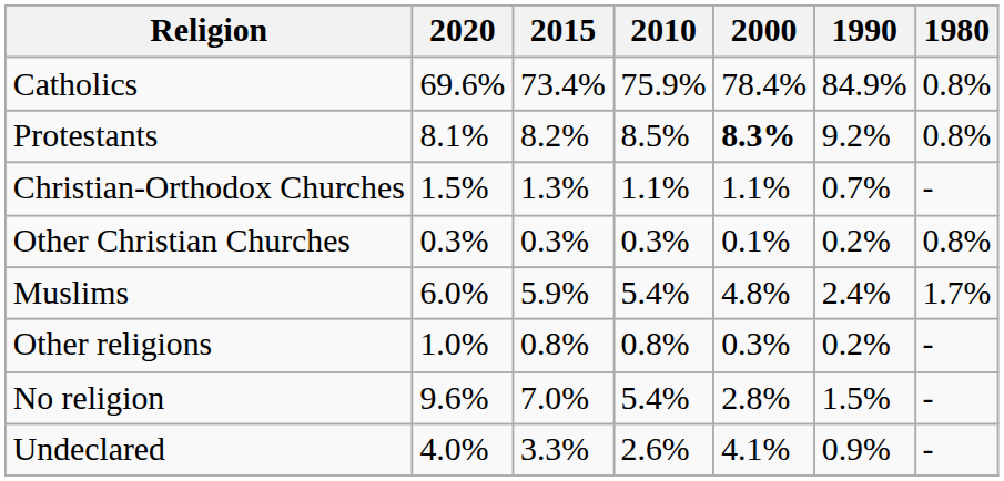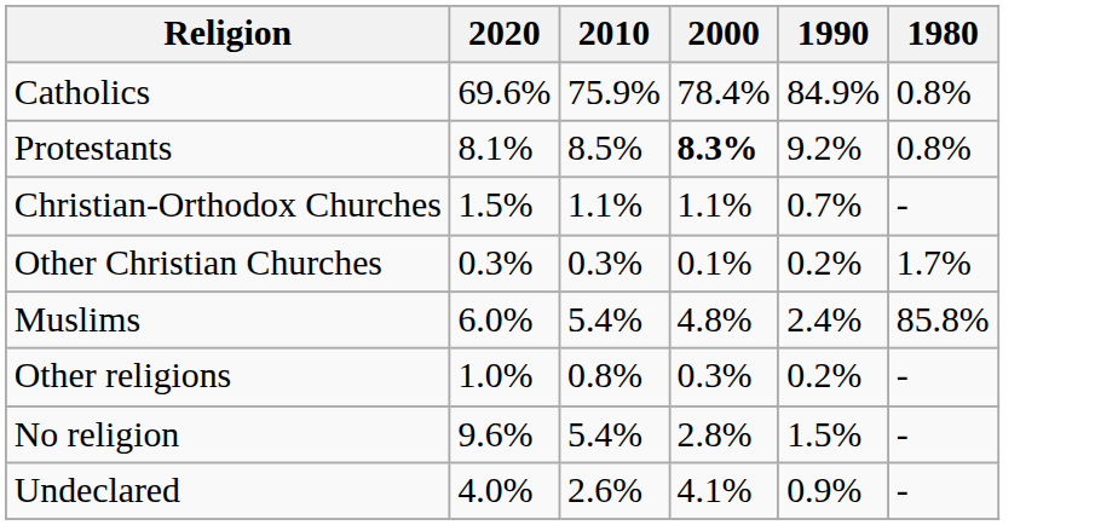- column: 2015 | 73.4% | 8.2% | 1.3% | 0.3% | 5.9% | 0.8% | 7.0% | 3.3%
Other Christian Churches | 1980: 0.8% -> 1.7%
Muslims | 1980: 1.7% -> 85.8%
